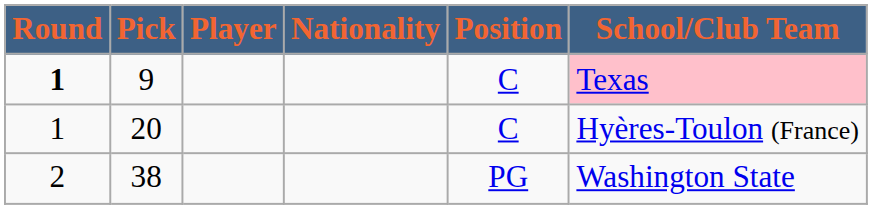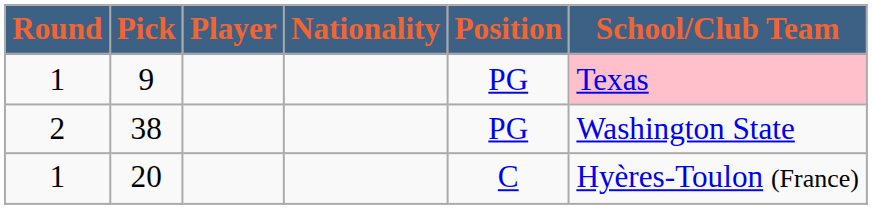9 | Round: bold -> normal
9 | Position: C -> PG
rows swapped: 20 <-> 38
